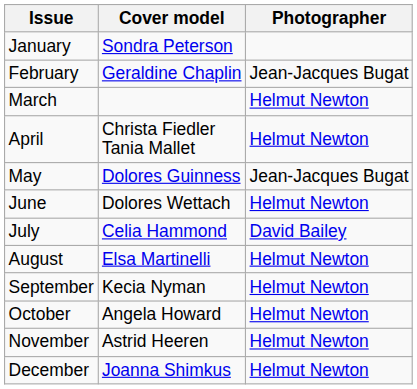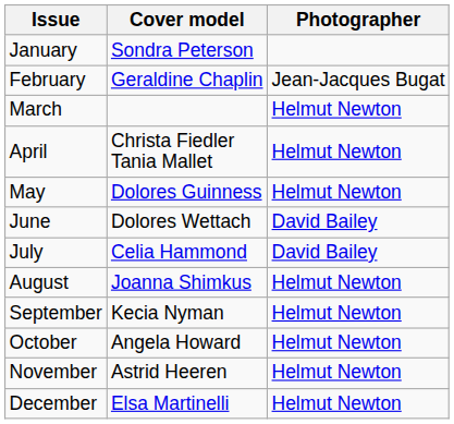May | Photographer: Jean-Jacques Bugat -> Helmut Newton
June | Photographer: Helmut Newton -> David Bailey
August | Cover model: Elsa Martinelli -> Joanna Shimkus
December | Cover model: Joanna Shimkus -> Elsa Martinelli
